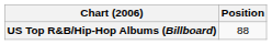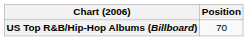US Top R&B/Hip-Hop Albums (Billboard) | Position: 88 -> 70
